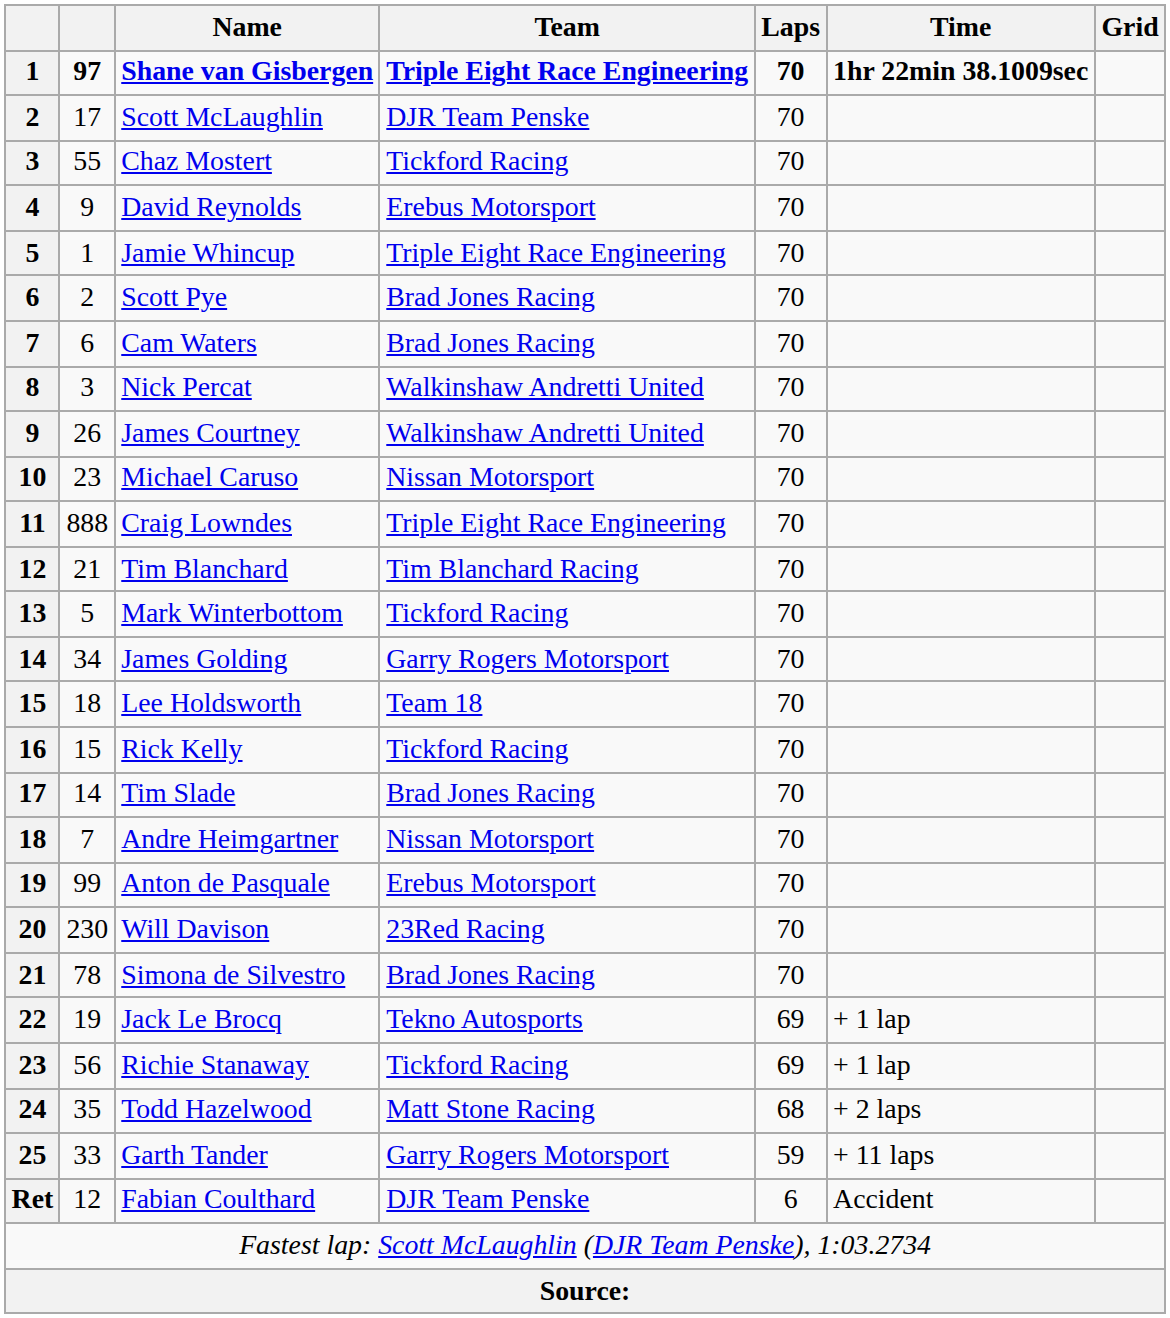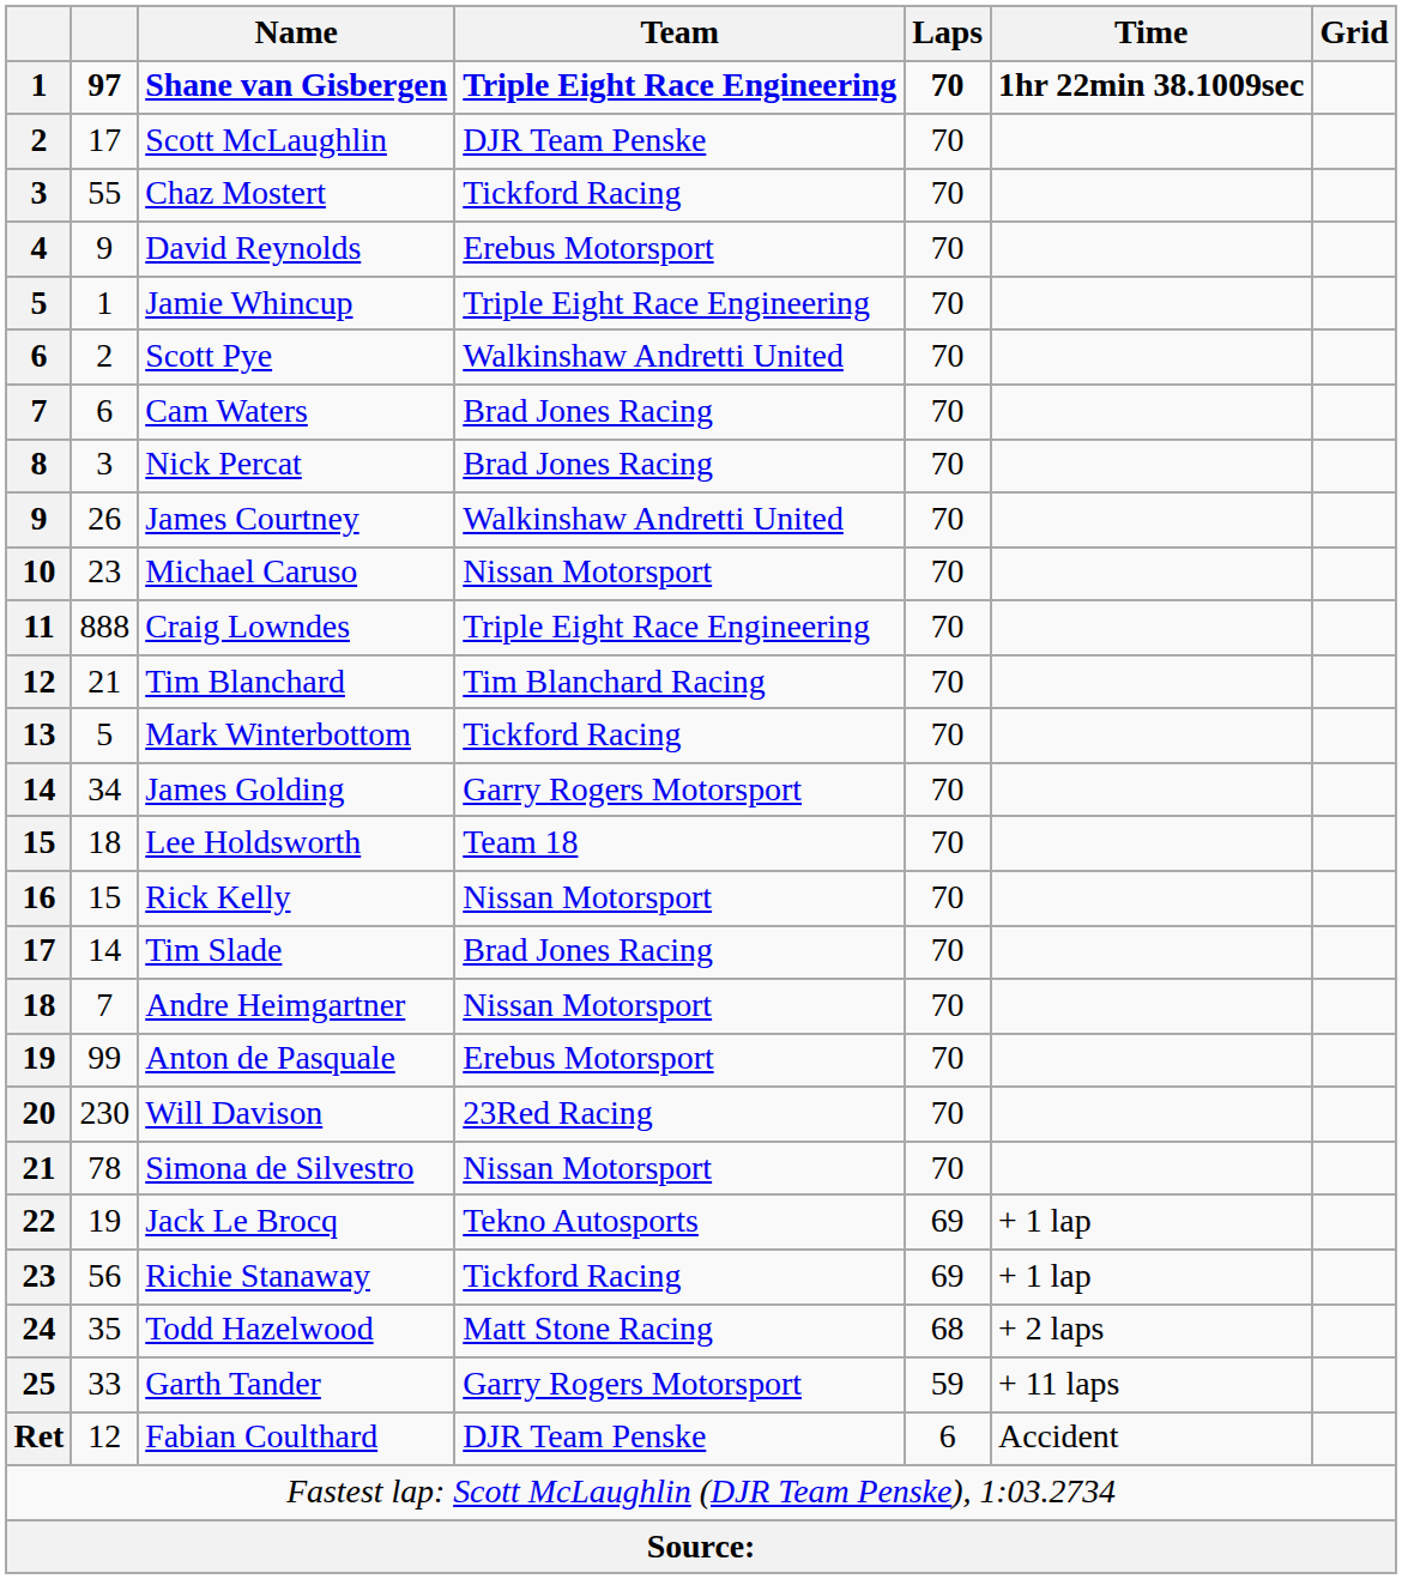Scott Pye | Team: Brad Jones Racing -> Walkinshaw Andretti United
Nick Percat | Team: Walkinshaw Andretti United -> Brad Jones Racing
Rick Kelly | Team: Tickford Racing -> Nissan Motorsport
Simona de Silvestro | Team: Brad Jones Racing -> Nissan Motorsport
